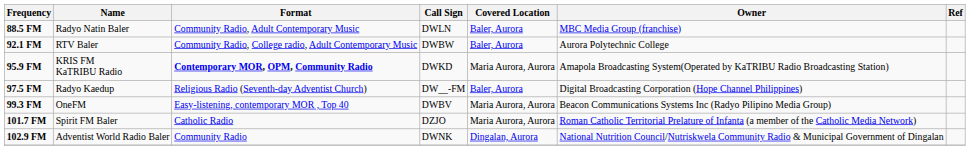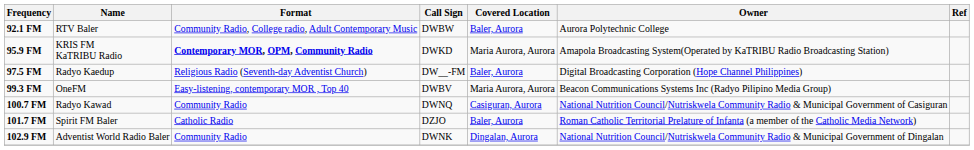- row: 88.5 FM | Radyo Natin Baler | Community Radio, Adult Contemporary Music | DWLN | Baler, Aurora | MBC Media Group (franchise)
+ row: 100.7 FM | Radyo Kawad | Community Radio | DWNQ | Casiguran, Aurora | National Nutrition Council/Nutriskwela Community Radio & Municipal Government of Casiguran
101.7 FM | Covered Location: Maria Aurora, Aurora -> Baler, Aurora
